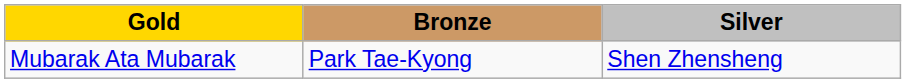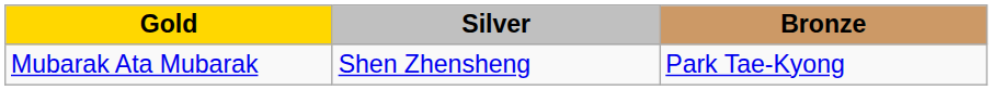columns swapped: Silver <-> Bronze
